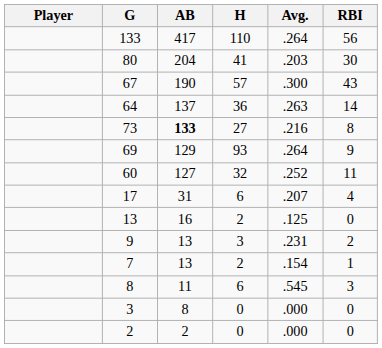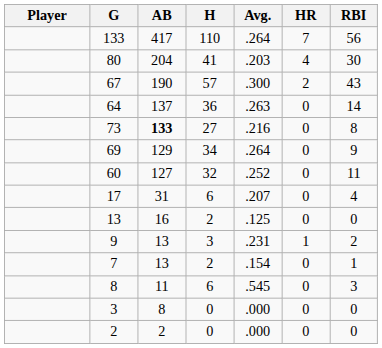+ column: HR | 7 | 4 | 2 | 0 | 0 | 0 | 0 | 0 | 0 | 1 | 0 | 0 | 0 | 0
69 | H: 93 -> 34
